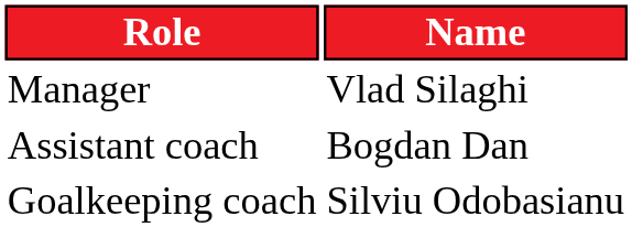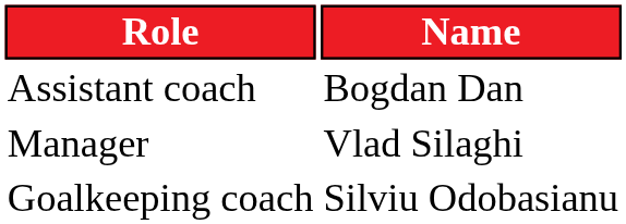rows swapped: Manager <-> Assistant coach
